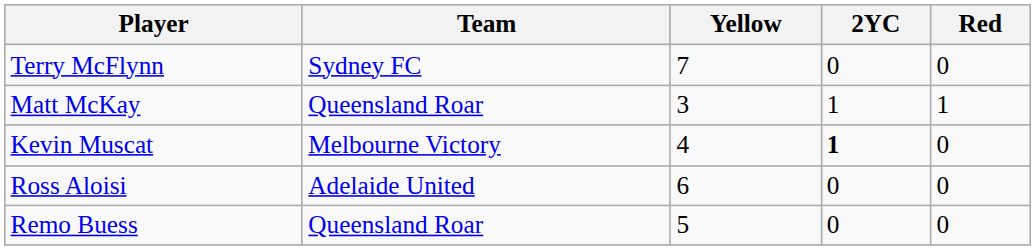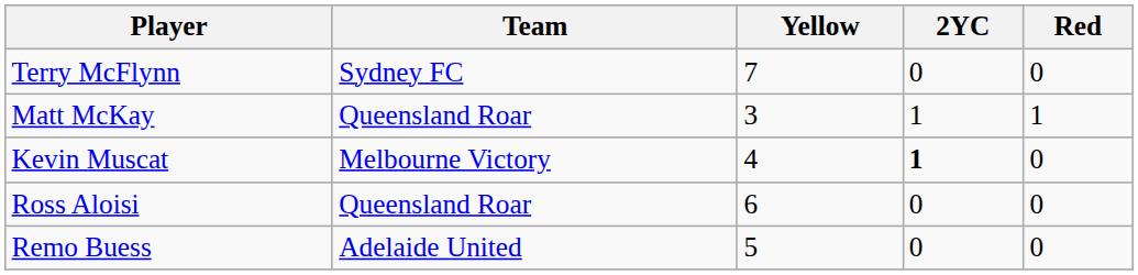Ross Aloisi | Team: Adelaide United -> Queensland Roar
Remo Buess | Team: Queensland Roar -> Adelaide United
